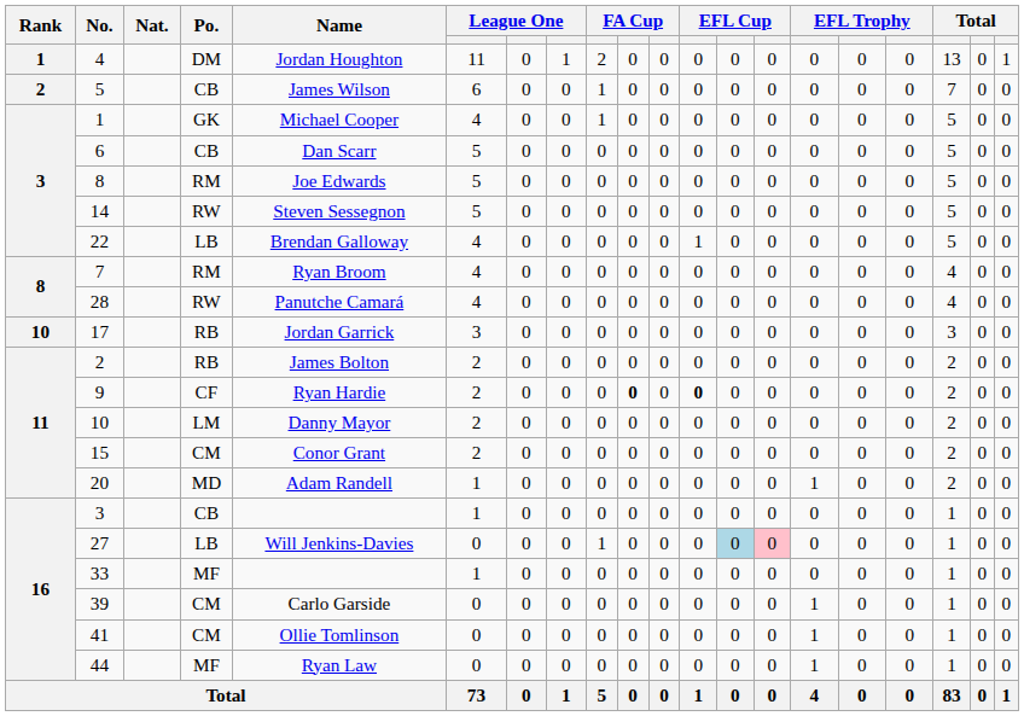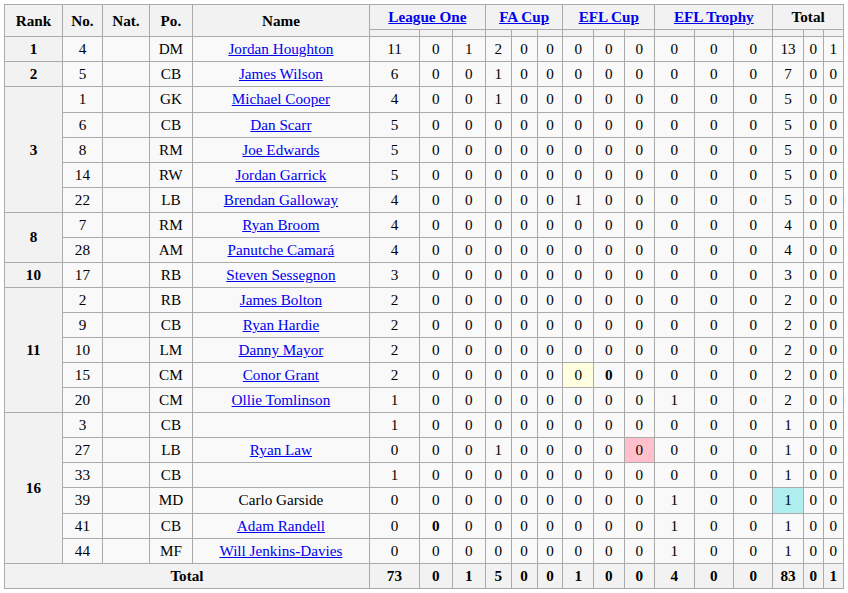14 | Name: Steven Sessegnon -> Jordan Garrick
28 | Po.: RW -> AM
17 | Name: Jordan Garrick -> Steven Sessegnon
9 | Po.: CF -> CB
9 | column 10: bold -> normal
9 | column 12: bold -> normal
15 | column 12: no background -> lightyellow background
15 | column 13: normal -> bold
20 | Po.: MD -> CM
20 | Name: Adam Randell -> Ollie Tomlinson
27 | Name: Will Jenkins-Davies -> Ryan Law
27 | column 13: lightblue background -> no background
33 | Po.: MF -> CB
39 | Po.: CM -> MD
39 | column 18: no background -> paleturquoise background
41 | Po.: CM -> CB
41 | Name: Ollie Tomlinson -> Adam Randell
41 | column 7: normal -> bold
44 | Name: Ryan Law -> Will Jenkins-Davies
